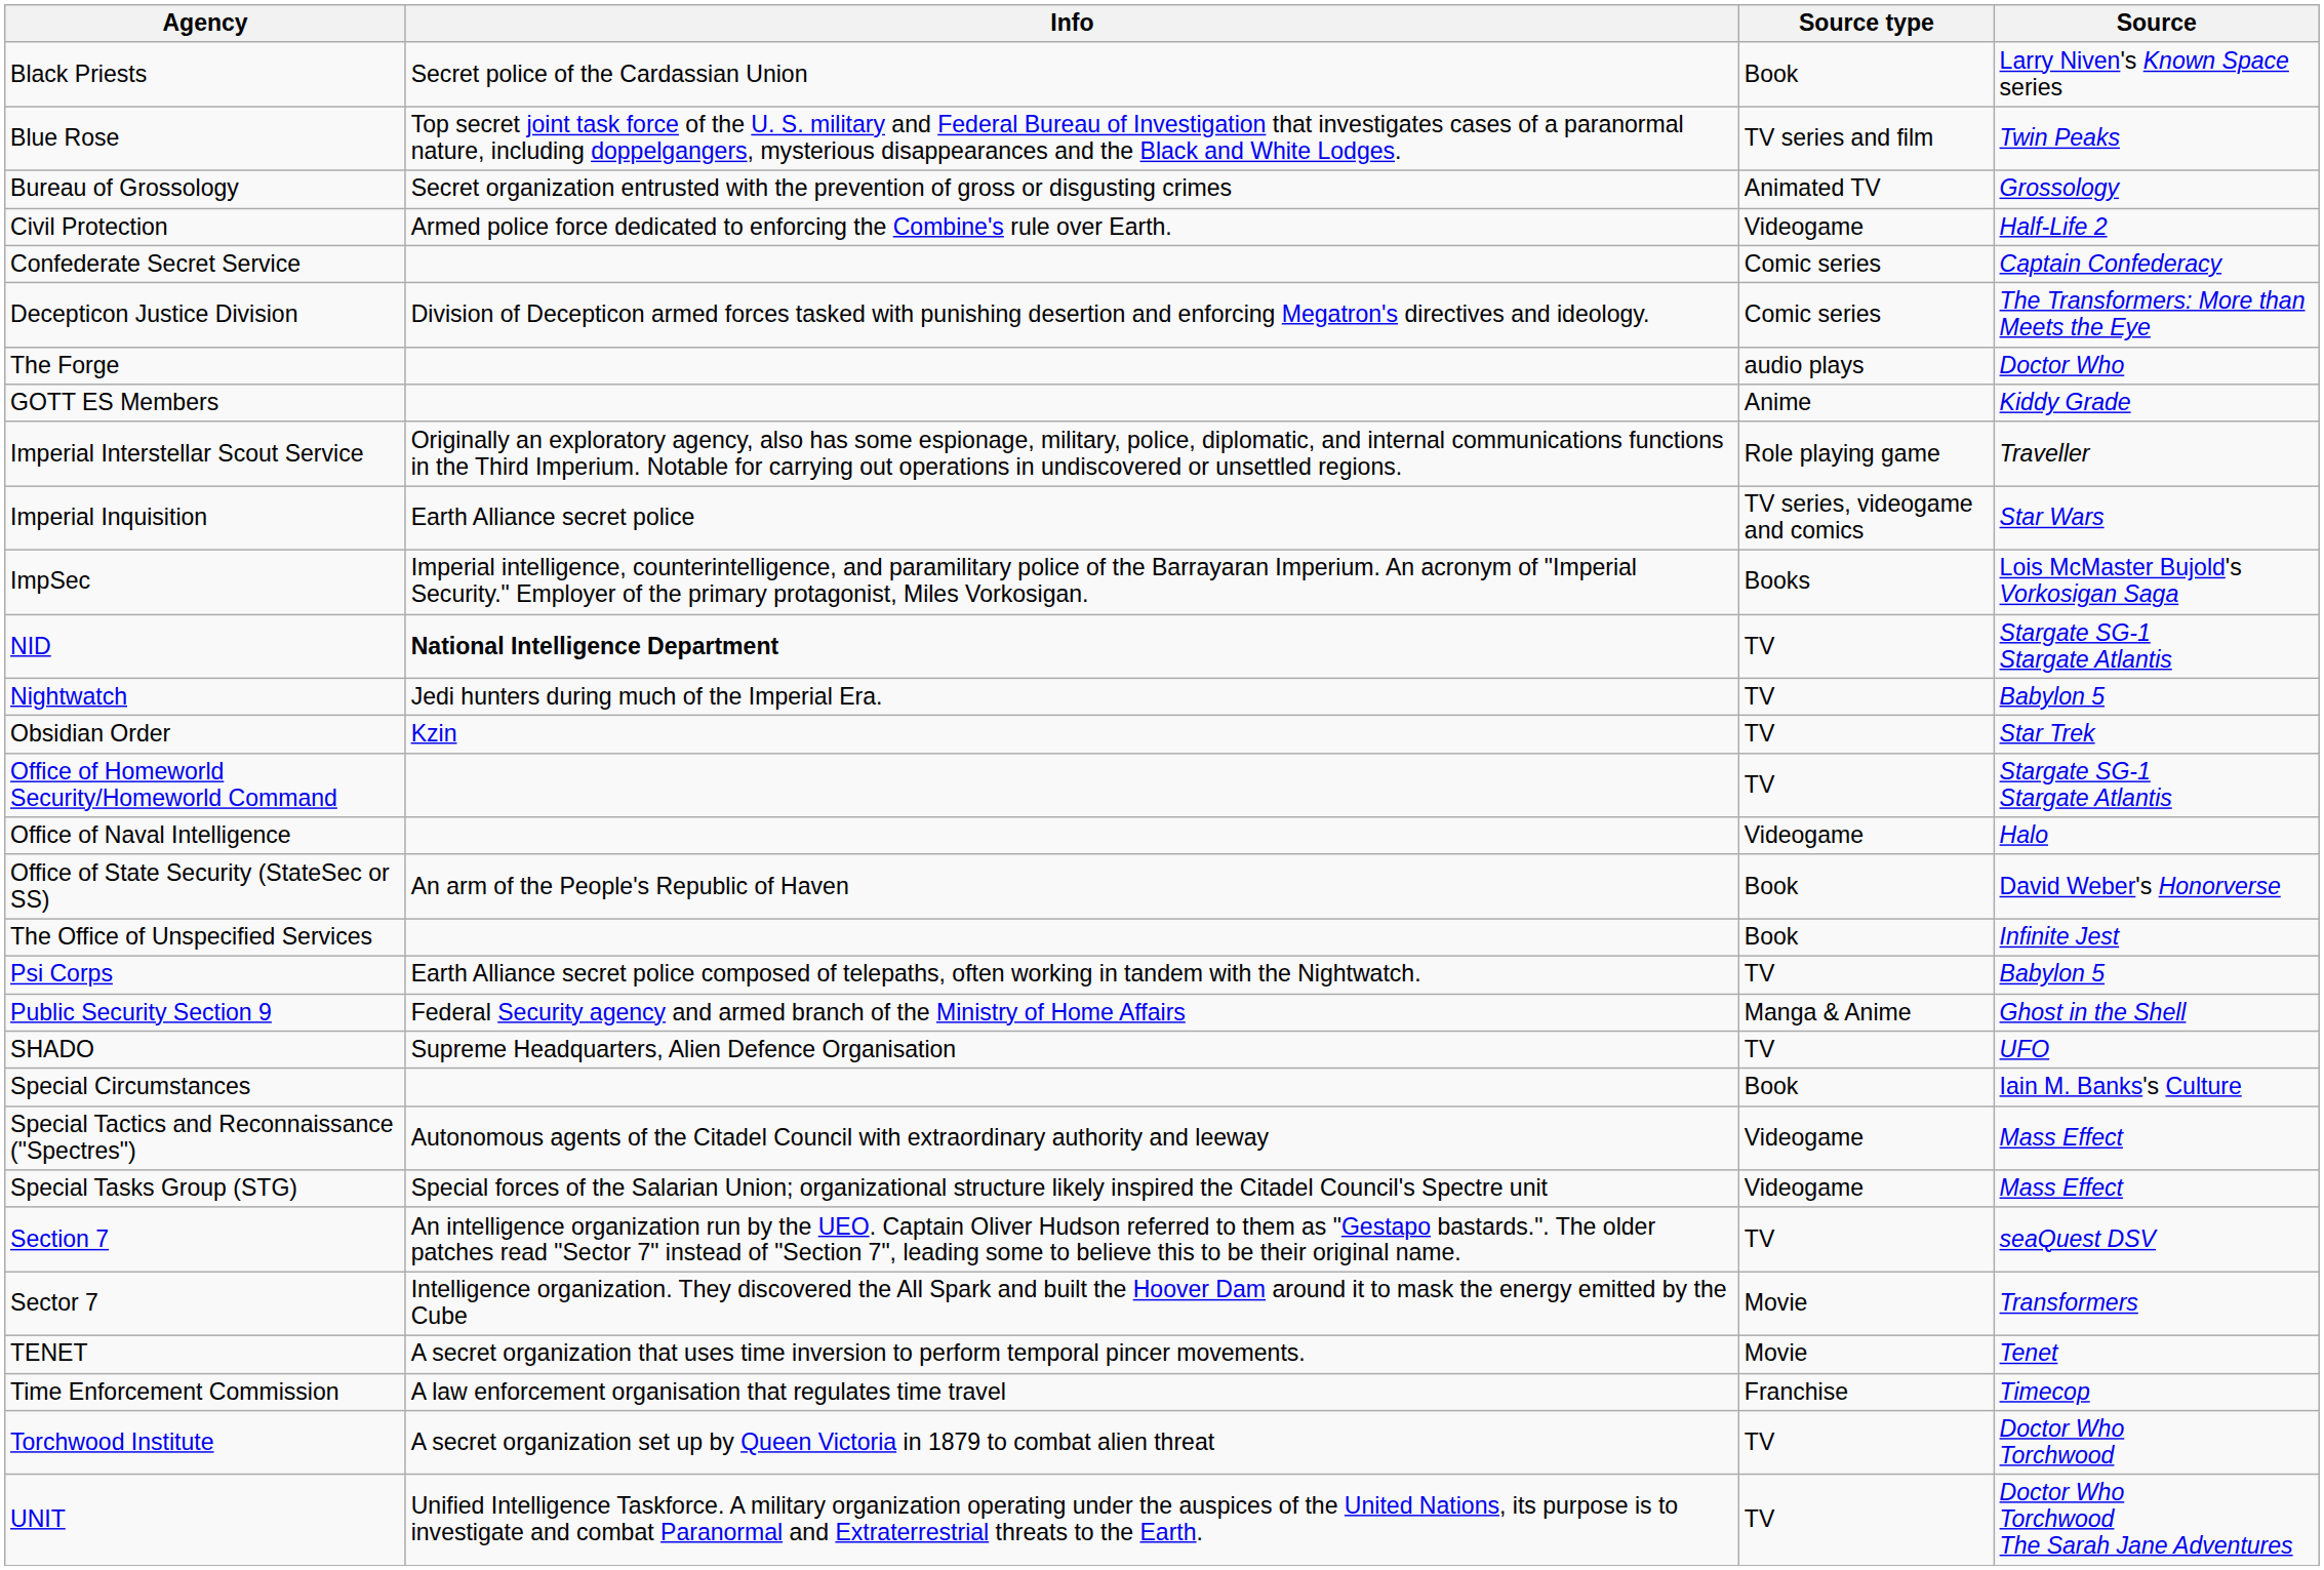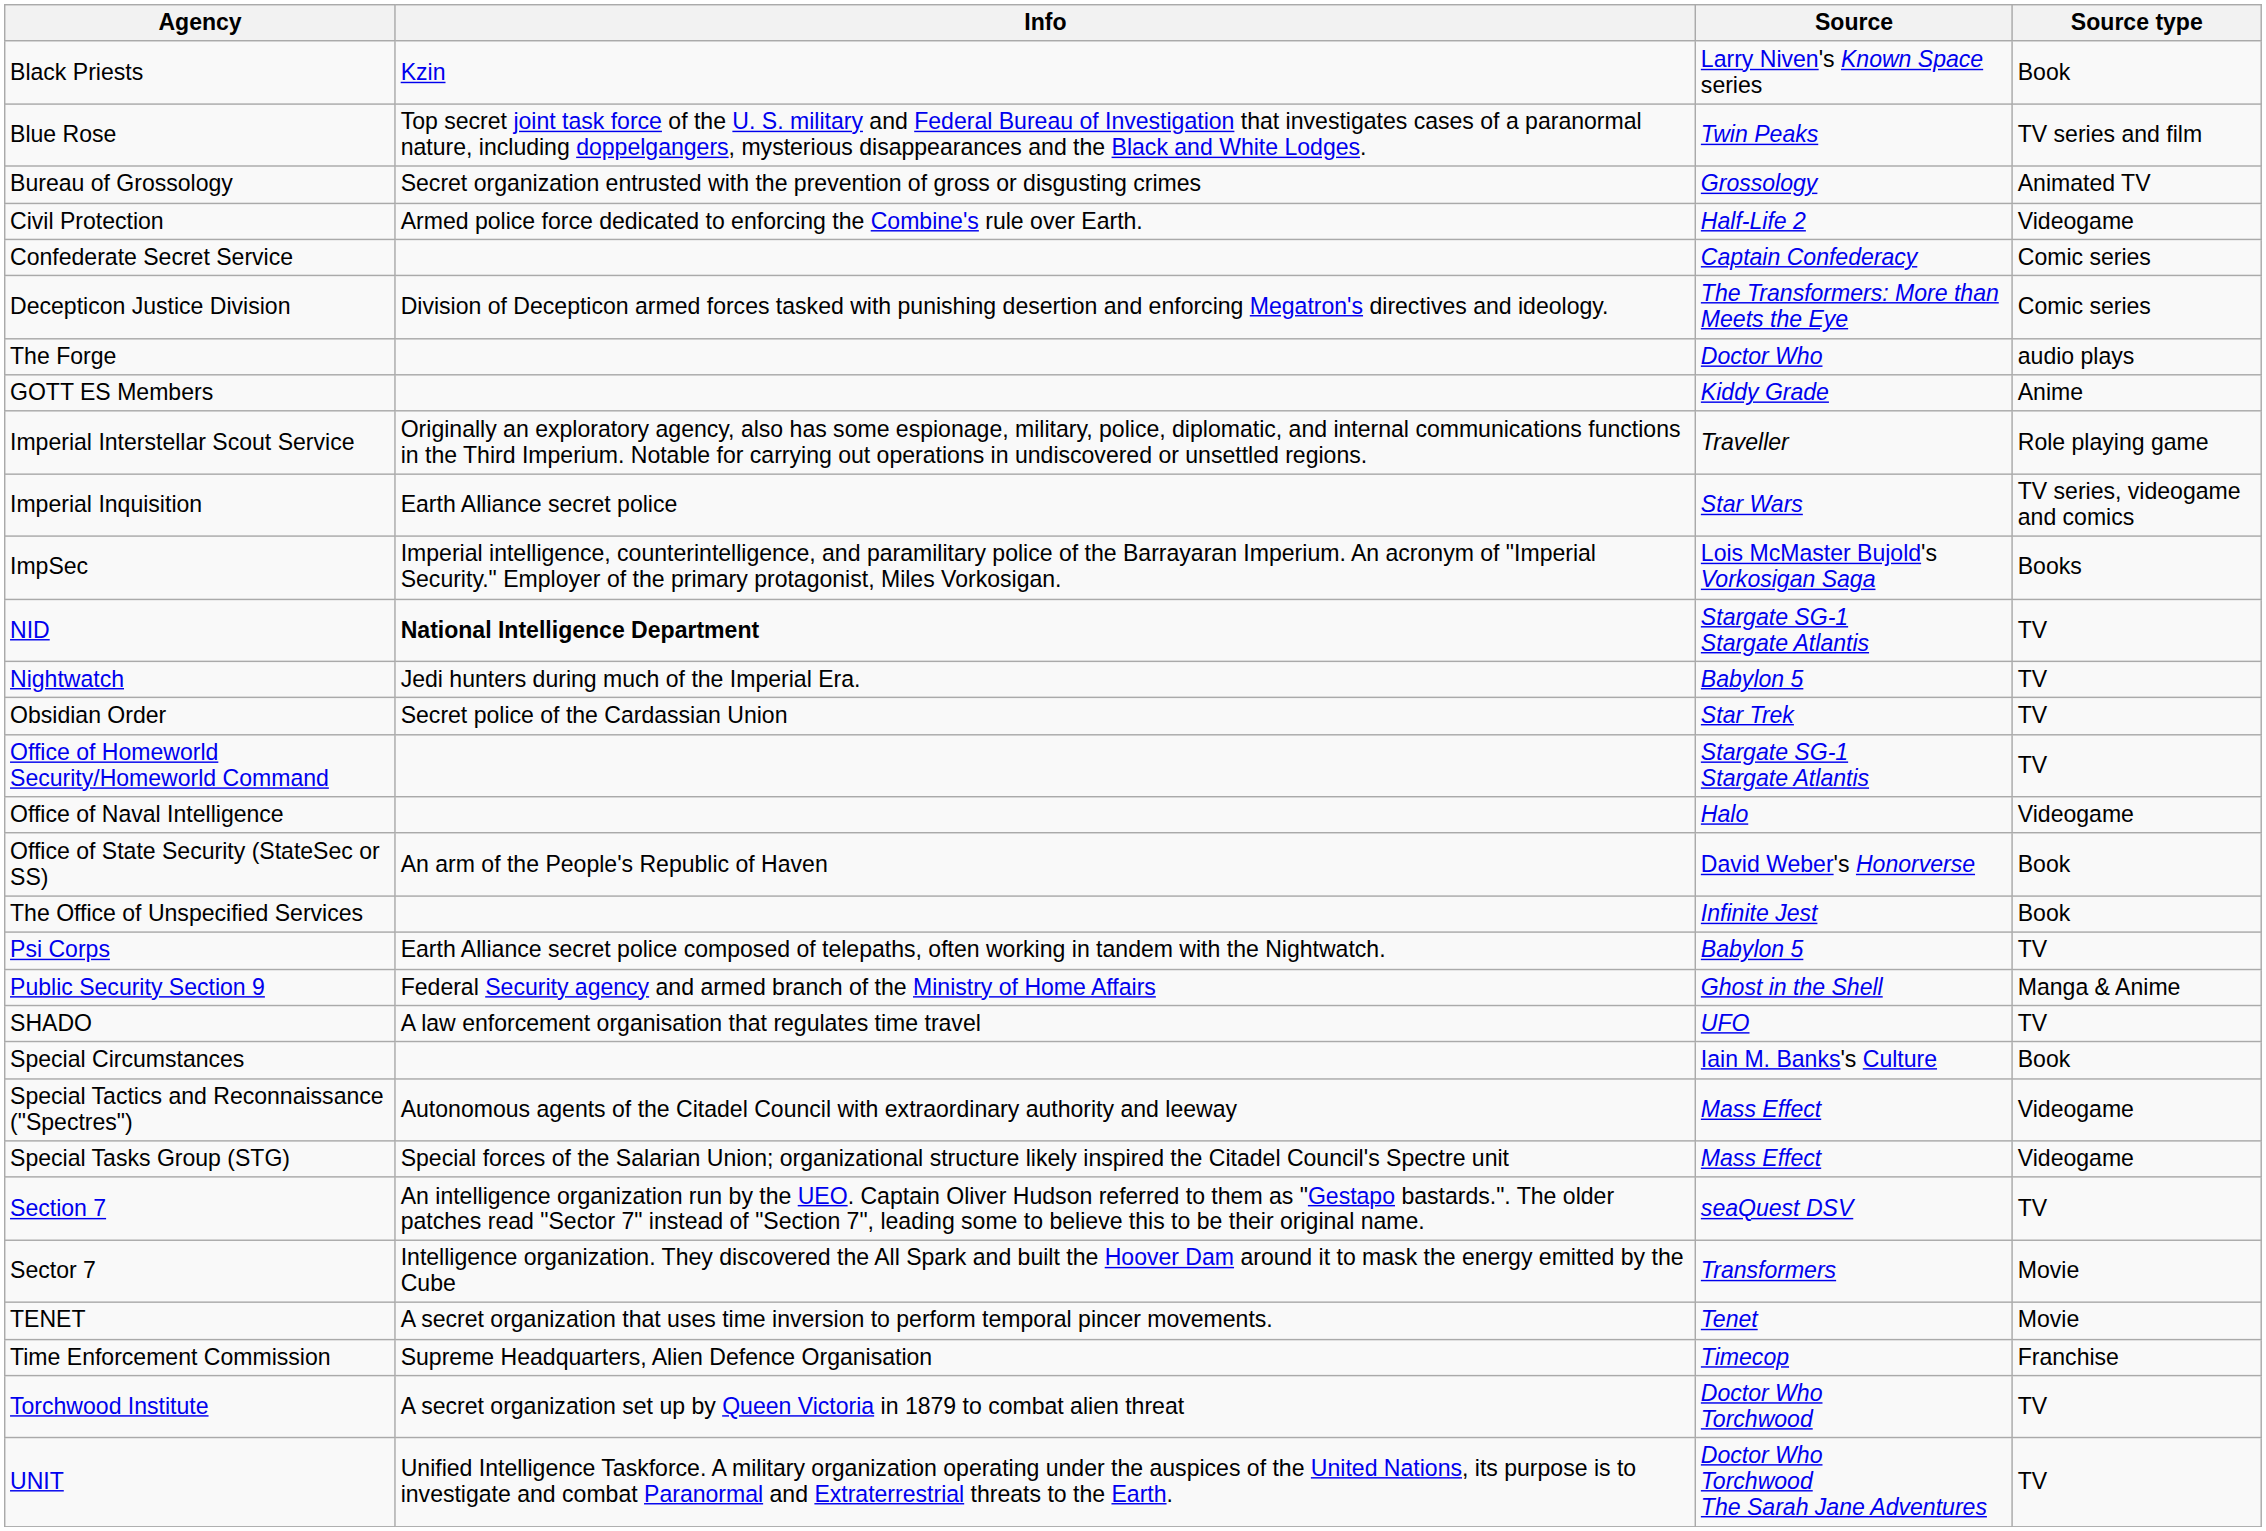columns swapped: Source <-> Source type
Black Priests | Info: Secret police of the Cardassian Union -> Kzin
Obsidian Order | Info: Kzin -> Secret police of the Cardassian Union
SHADO | Info: Supreme Headquarters, Alien Defence Organisation -> A law enforcement organisation that regulates time travel
Time Enforcement Commission | Info: A law enforcement organisation that regulates time travel -> Supreme Headquarters, Alien Defence Organisation
